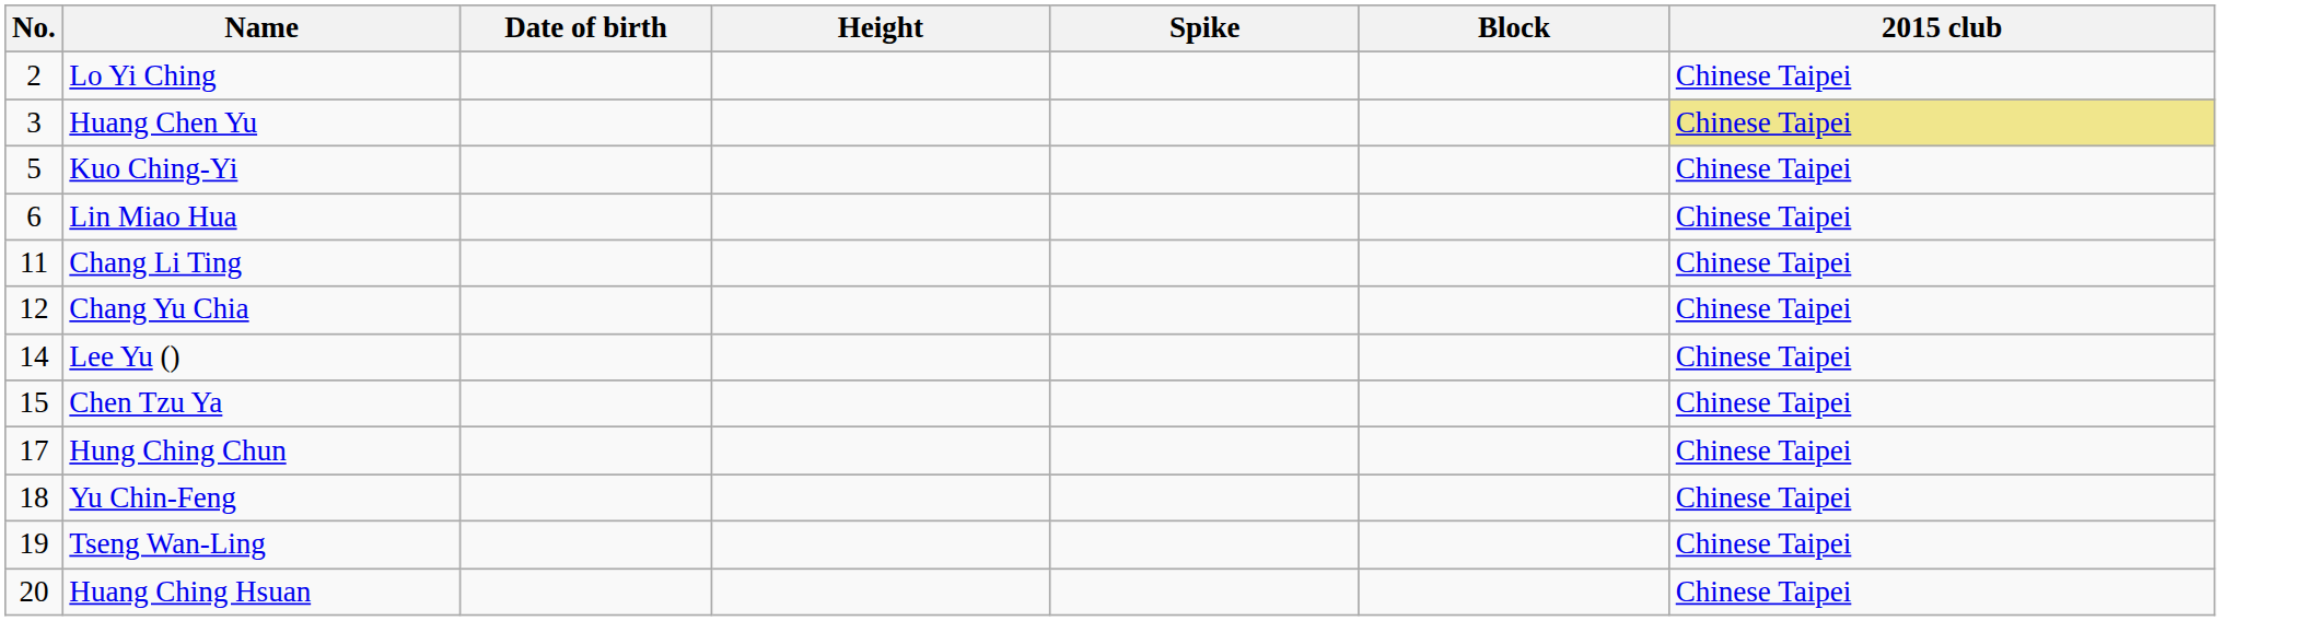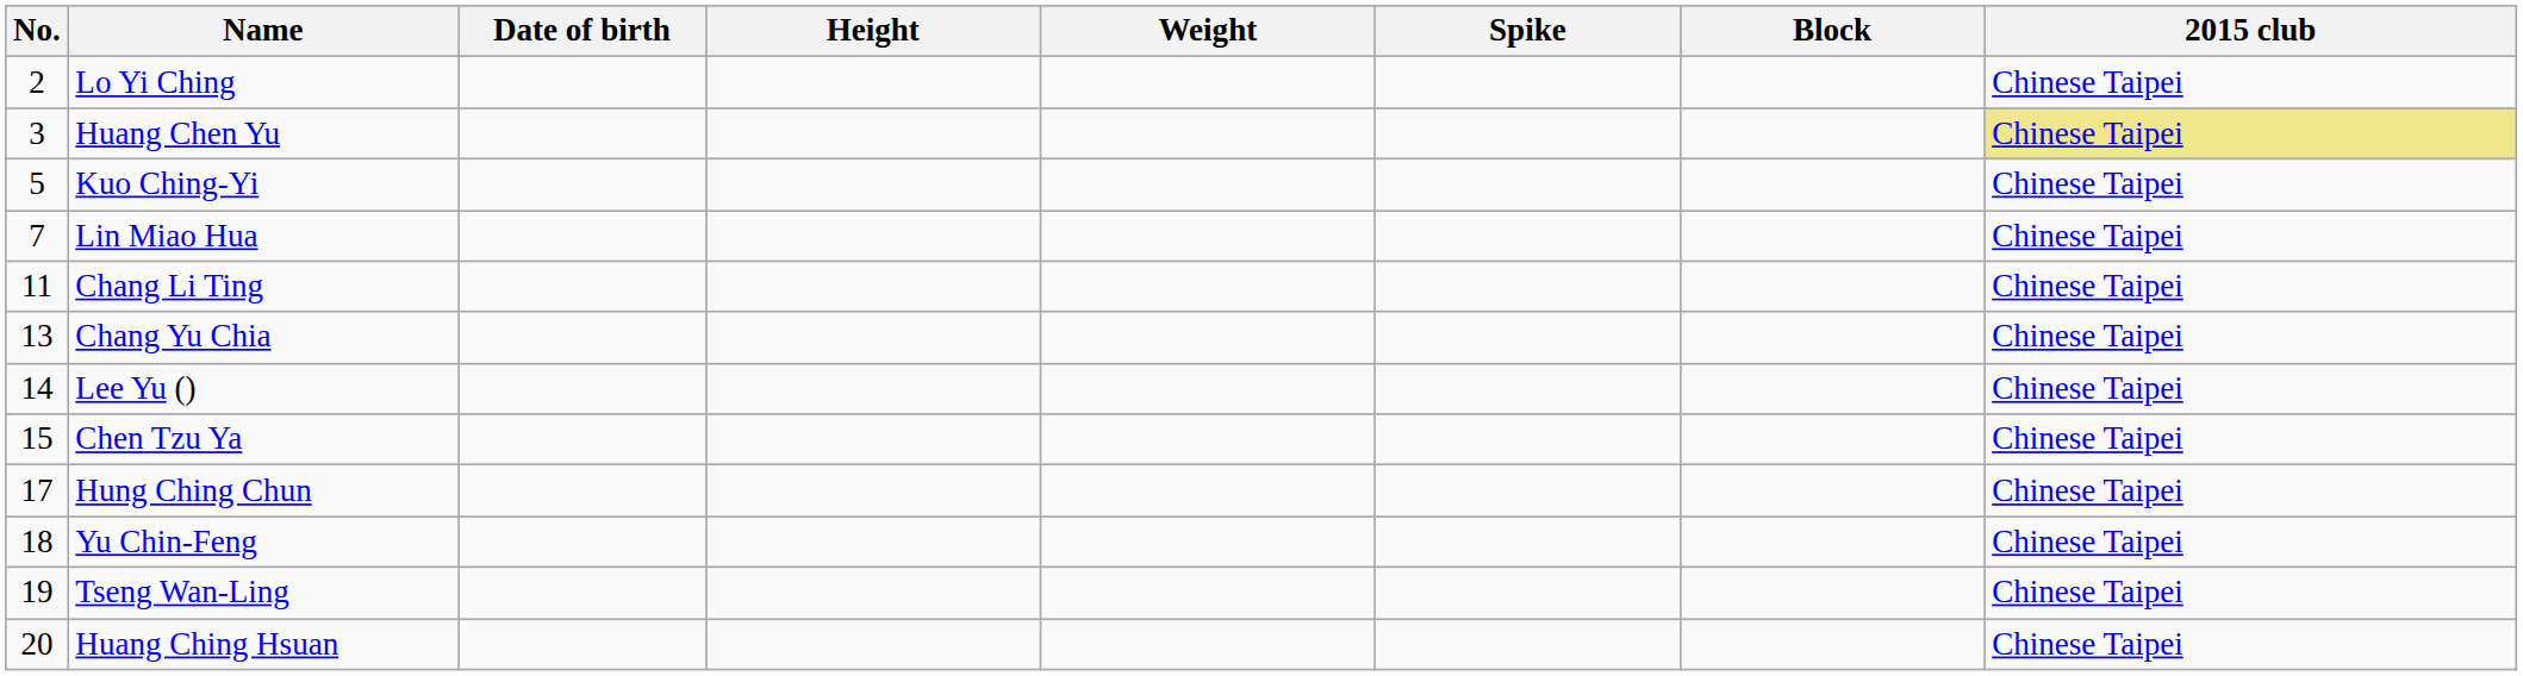+ column: Weight
Lin Miao Hua | No.: 6 -> 7
Chang Yu Chia | No.: 12 -> 13
